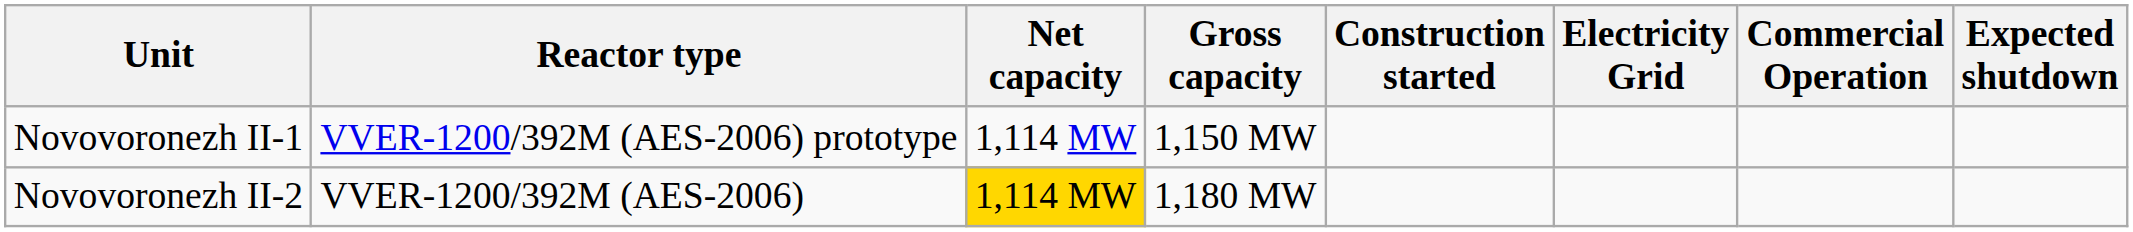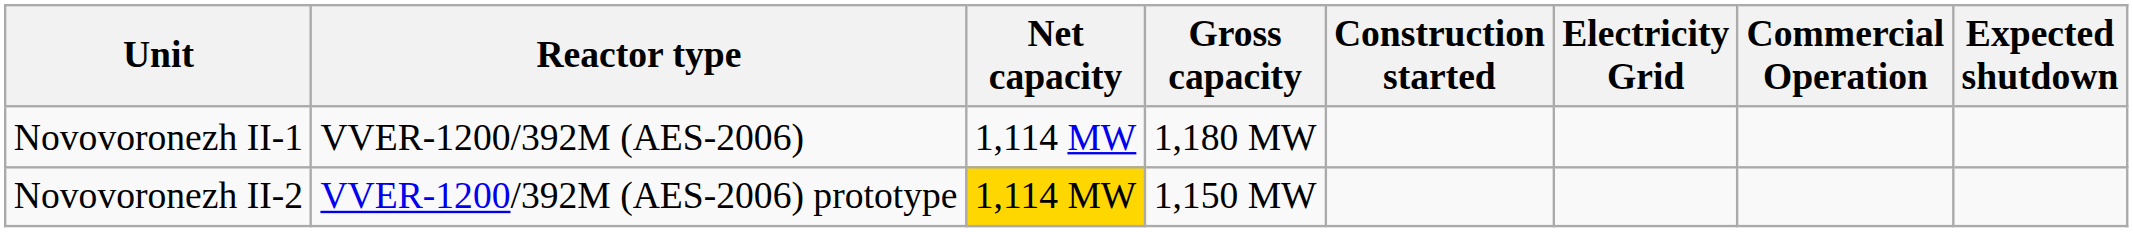Novovoronezh II-1 | Reactor type: VVER-1200/392M (AES-2006) prototype -> VVER-1200/392M (AES-2006)
Novovoronezh II-1 | Gross capacity: 1,150 MW -> 1,180 MW
Novovoronezh II-2 | Reactor type: VVER-1200/392M (AES-2006) -> VVER-1200/392M (AES-2006) prototype
Novovoronezh II-2 | Gross capacity: 1,180 MW -> 1,150 MW
